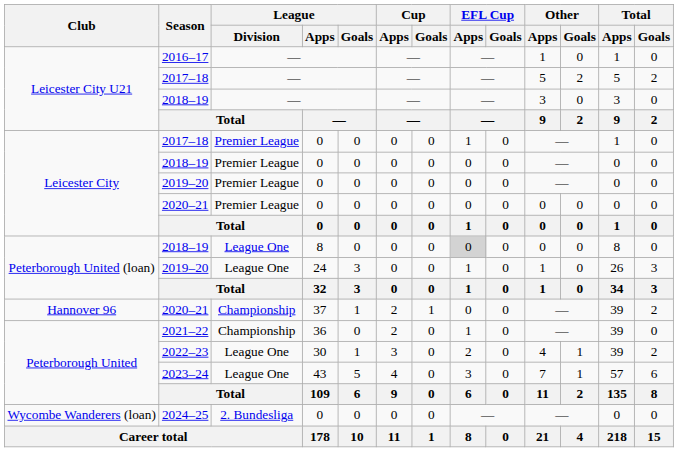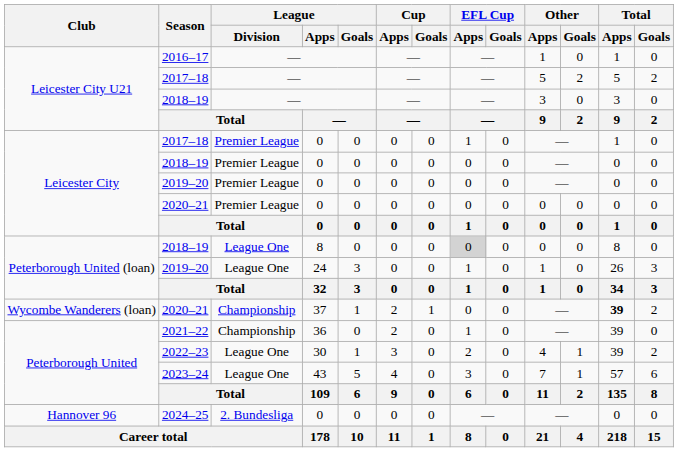2020–21 / 37 | Club: Hannover 96 -> Wycombe Wanderers (loan)
2020–21 / 37 | Total / Apps: normal -> bold
2024–25 | Club: Wycombe Wanderers (loan) -> Hannover 96
